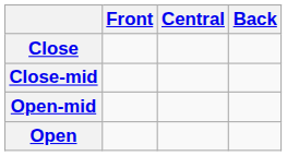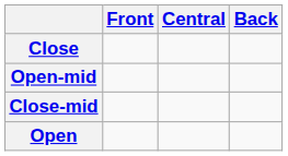rows swapped: Close-mid <-> Open-mid
